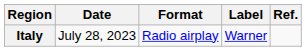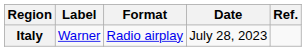columns swapped: Date <-> Label
